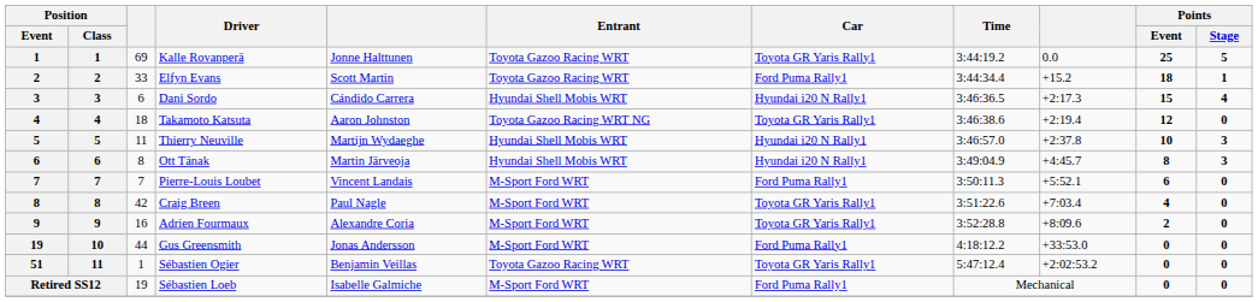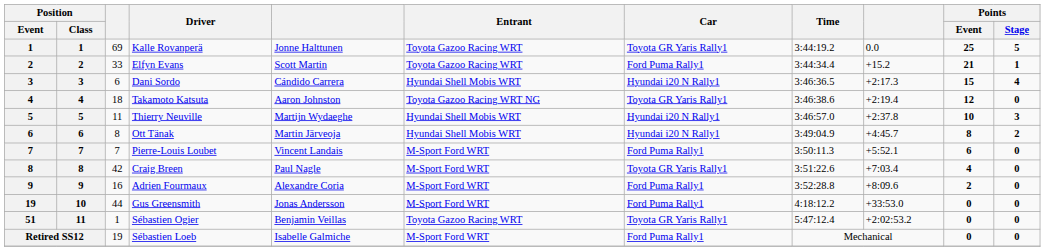Elfyn Evans | Points / Event: 18 -> 21
Ott Tänak | Points / Stage: 3 -> 2
Adrien Fourmaux | Car: Toyota GR Yaris Rally1 -> Ford Puma Rally1
